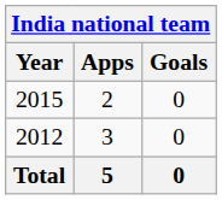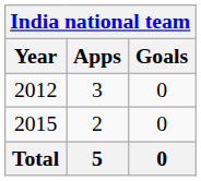rows swapped: 2012 <-> 2015
